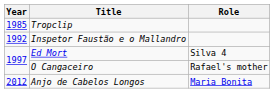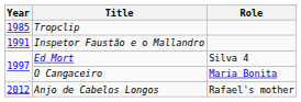Inspetor Faustão e o Mallandro | Year: 1992 -> 1991
O Cangaceiro | Role: Rafael's mother -> Maria Bonita
Anjo de Cabelos Longos | Role: Maria Bonita -> Rafael's mother
